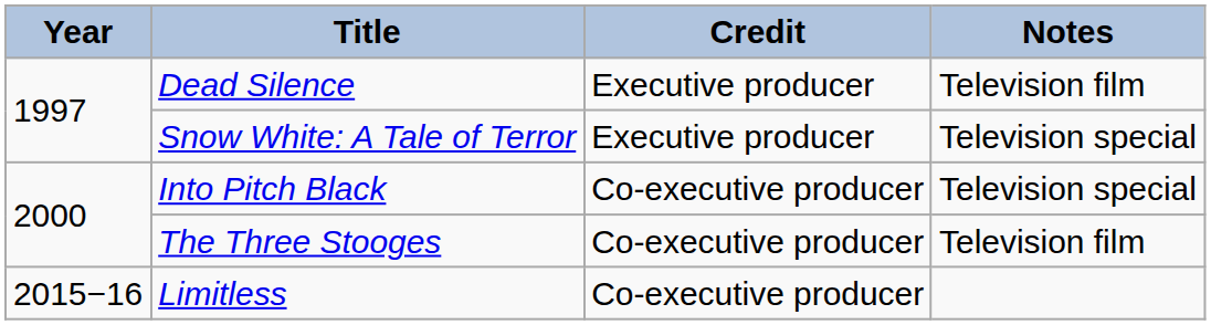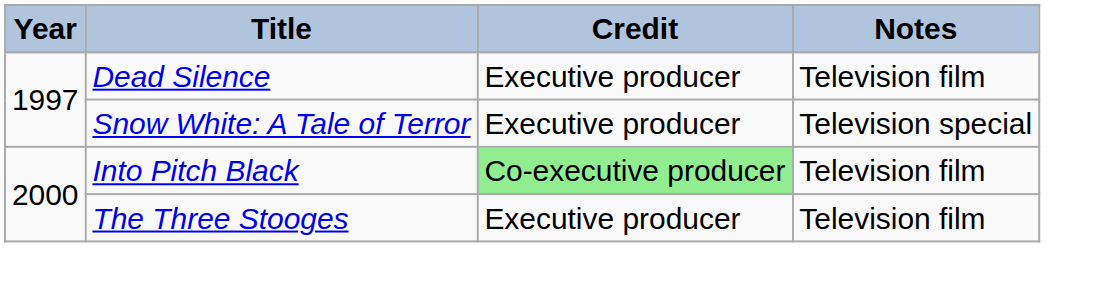Into Pitch Black | Credit: no background -> lightgreen background
Into Pitch Black | Notes: Television special -> Television film
The Three Stooges | Credit: Co-executive producer -> Executive producer
- row: 2015−16 | Limitless | Co-executive producer
